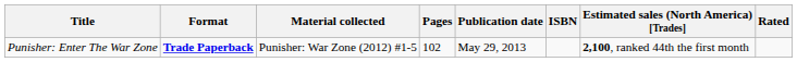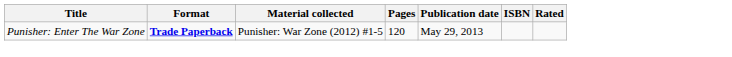- column: Estimated sales (North America) [Trades] | 2,100, ranked 44th the first month
Punisher: Enter The War Zone | Pages: 102 -> 120
